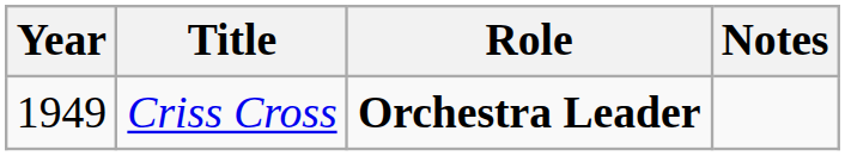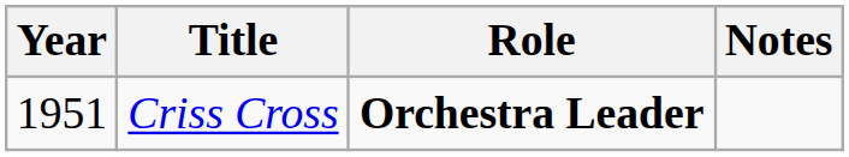Criss Cross | Year: 1949 -> 1951
